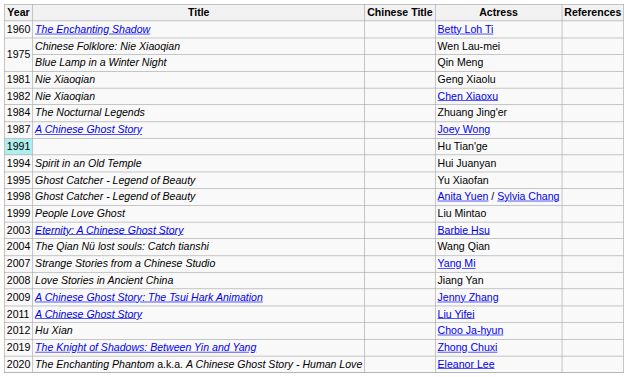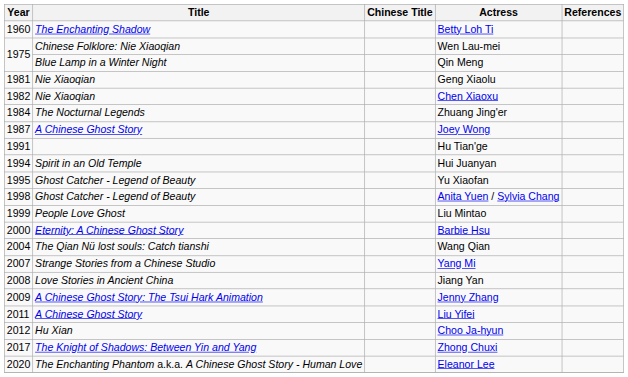Hu Tian'ge | Year: paleturquoise background -> no background
Barbie Hsu | Year: 2003 -> 2000
Zhong Chuxi | Year: 2019 -> 2017
